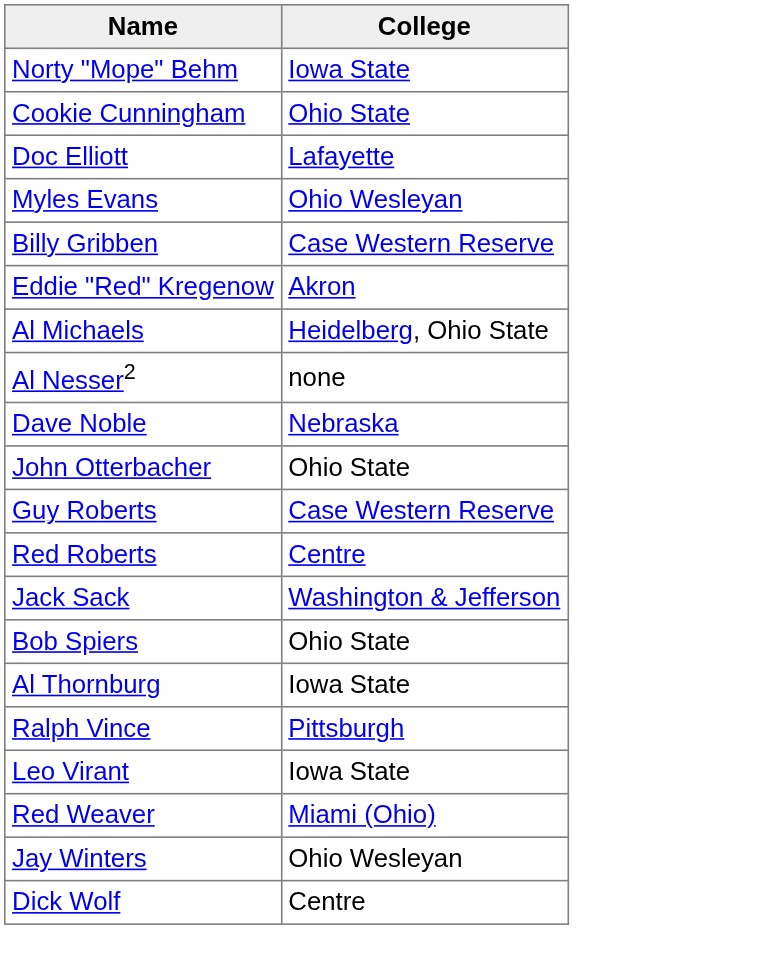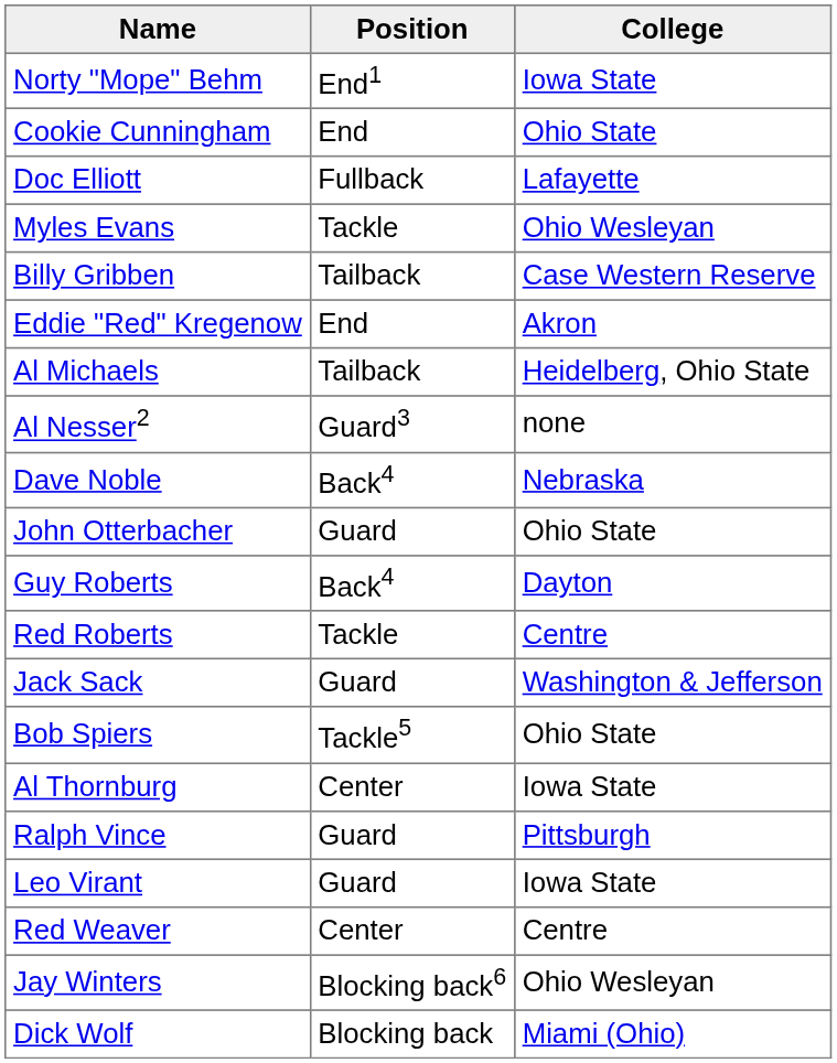+ column: Position | End1 | End | Fullback | Tackle | Tailback | End | Tailback | Guard3 | Back4 | Guard | Back4 | Tackle | Guard | Tackle5 | Center | Guard | Guard | Center | Blocking back6 | Blocking back
Guy Roberts | College: Case Western Reserve -> Dayton
Red Weaver | College: Miami (Ohio) -> Centre
Dick Wolf | College: Centre -> Miami (Ohio)
